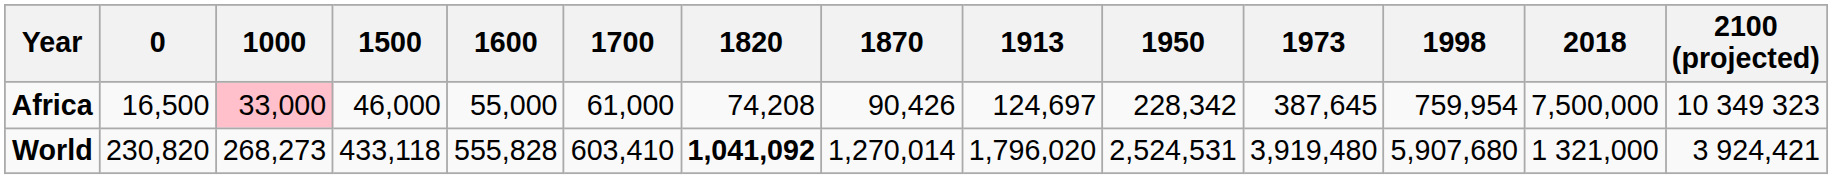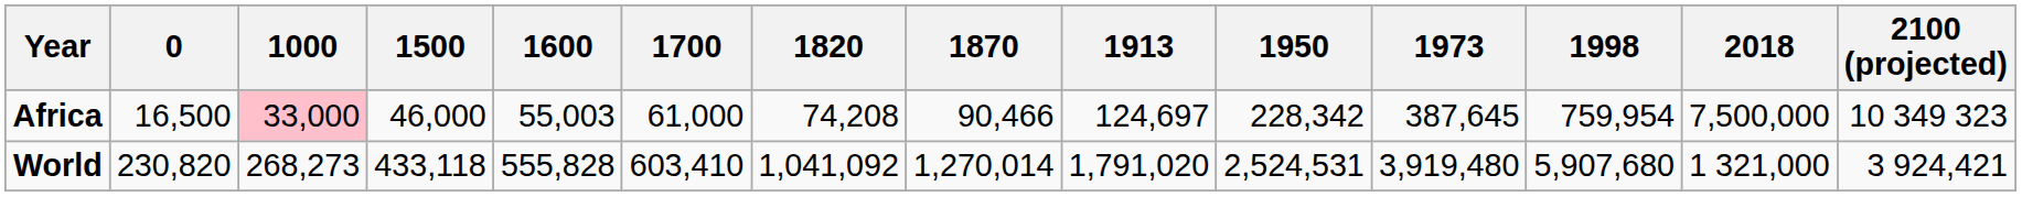Africa | 1600: 55,000 -> 55,003
Africa | 1870: 90,426 -> 90,466
World | 1820: bold -> normal
World | 1913: 1,796,020 -> 1,791,020
